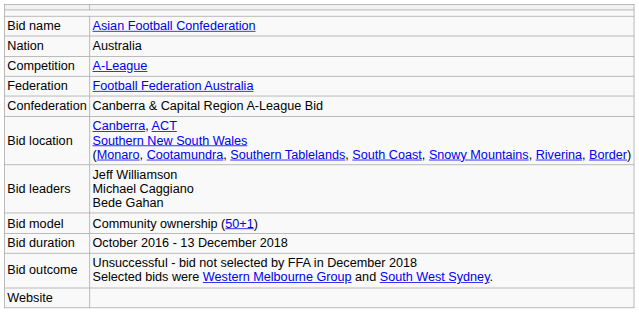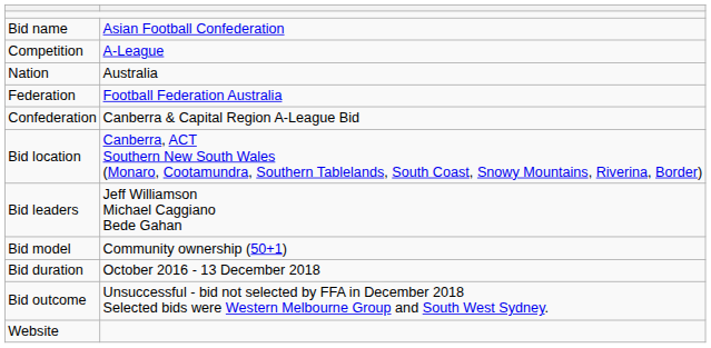rows swapped: Competition <-> Nation
